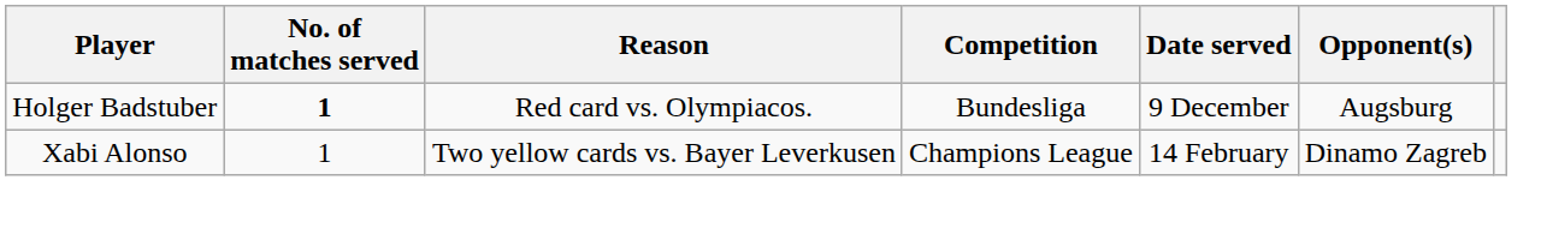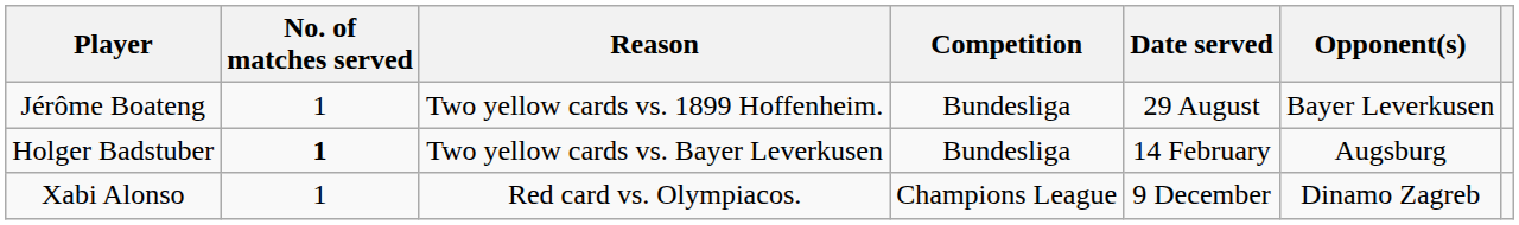+ row: Jérôme Boateng | 1 | Two yellow cards vs. 1899 Hoffenheim. | Bundesliga | 29 August | Bayer Leverkusen
Holger Badstuber | Reason: Red card vs. Olympiacos. -> Two yellow cards vs. Bayer Leverkusen
Holger Badstuber | Date served: 9 December -> 14 February
Xabi Alonso | Reason: Two yellow cards vs. Bayer Leverkusen -> Red card vs. Olympiacos.
Xabi Alonso | Date served: 14 February -> 9 December
